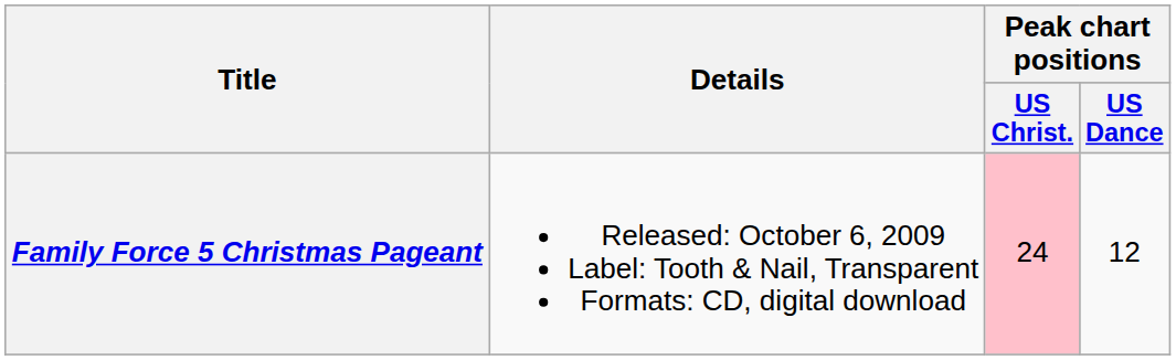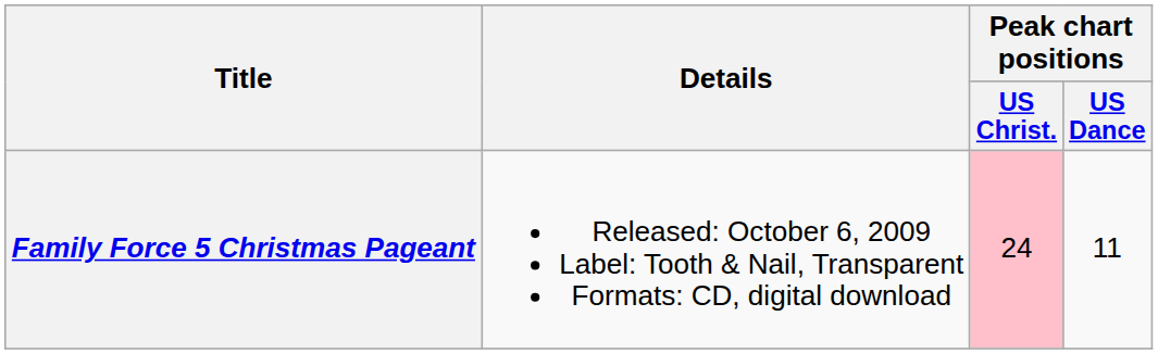Family Force 5 Christmas Pageant | Peak chart positions / US Dance: 12 -> 11
